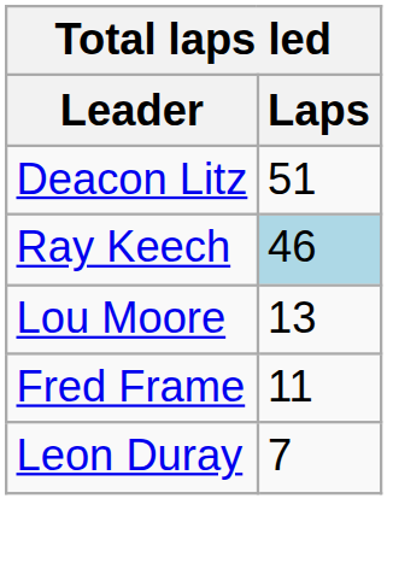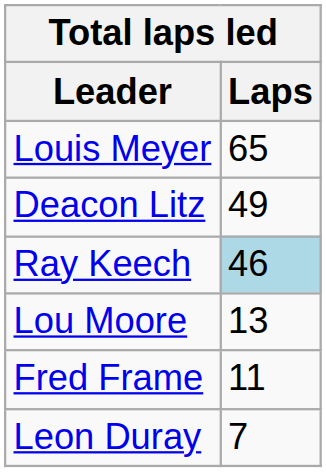+ row: Louis Meyer | 65
Deacon Litz | Laps: 51 -> 49
